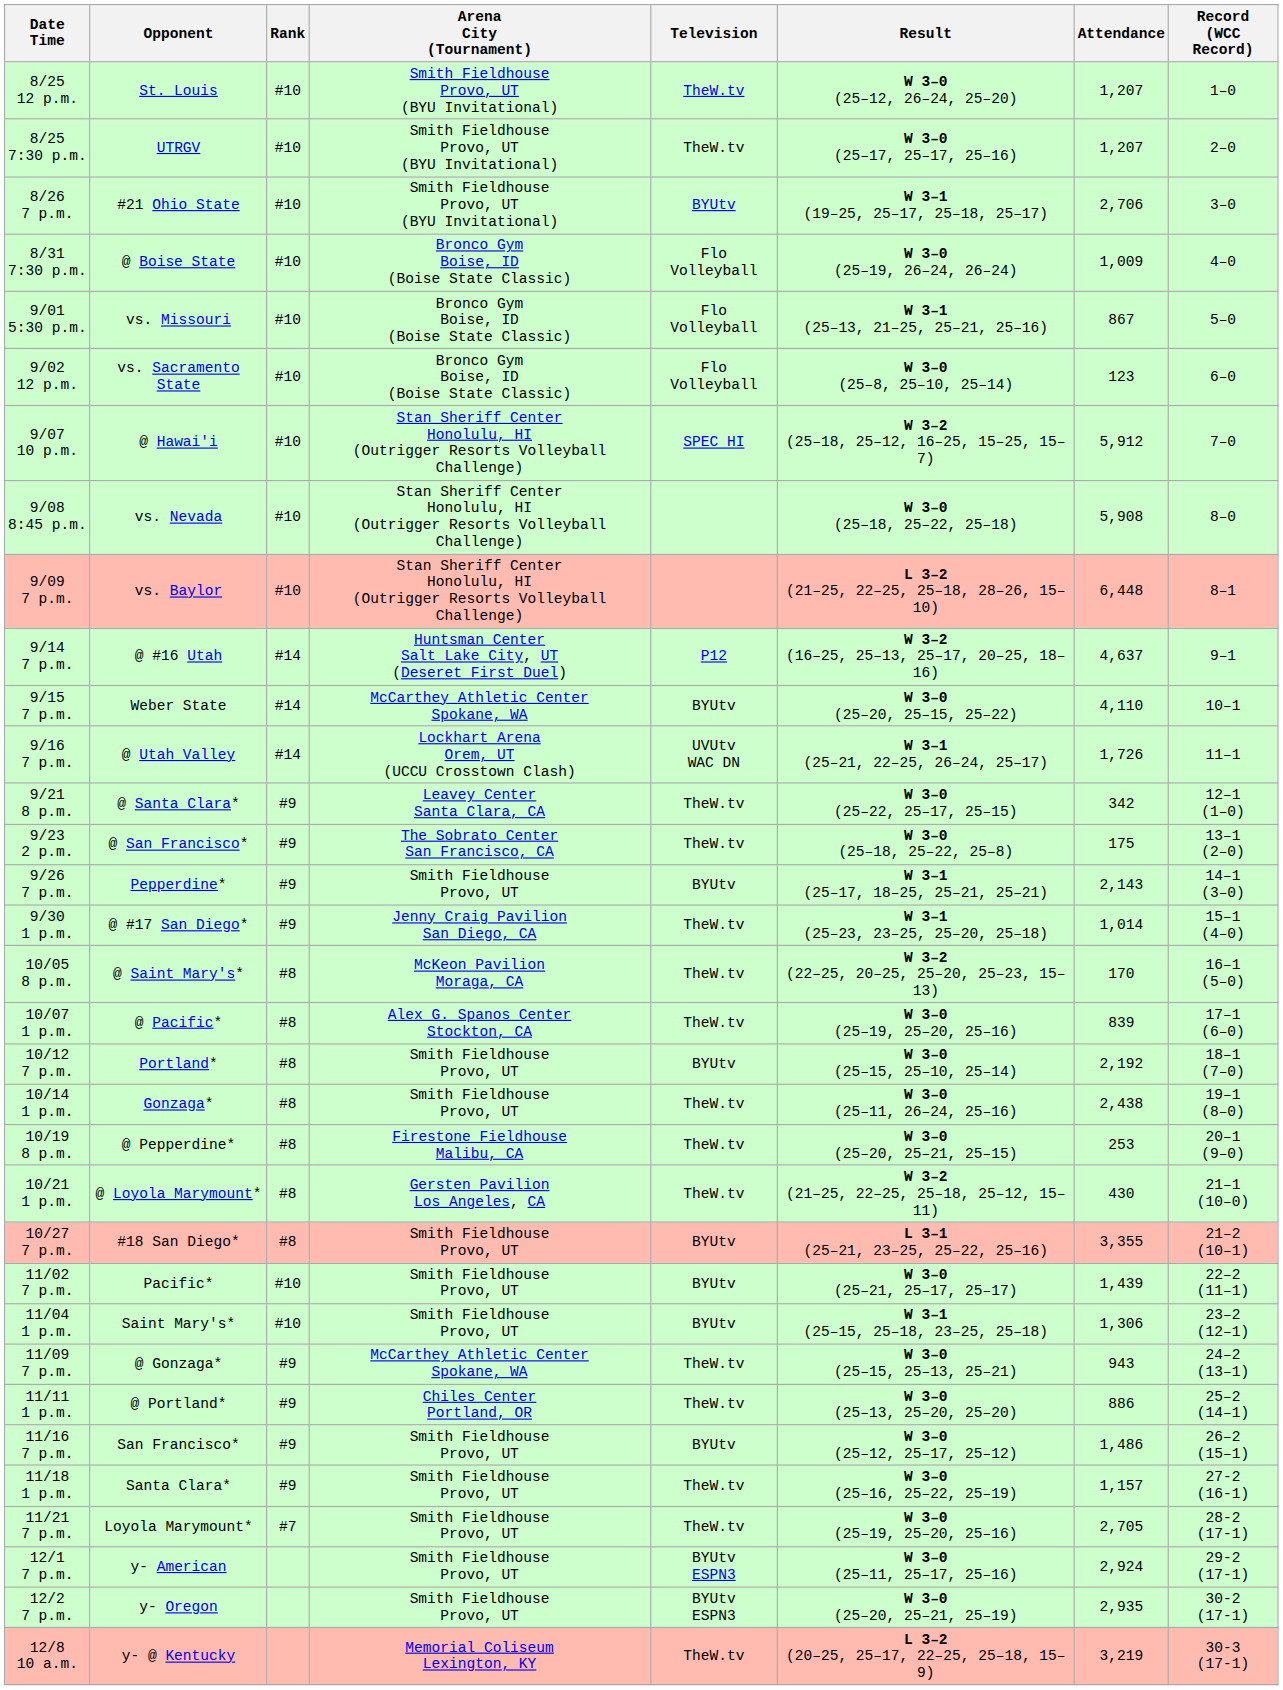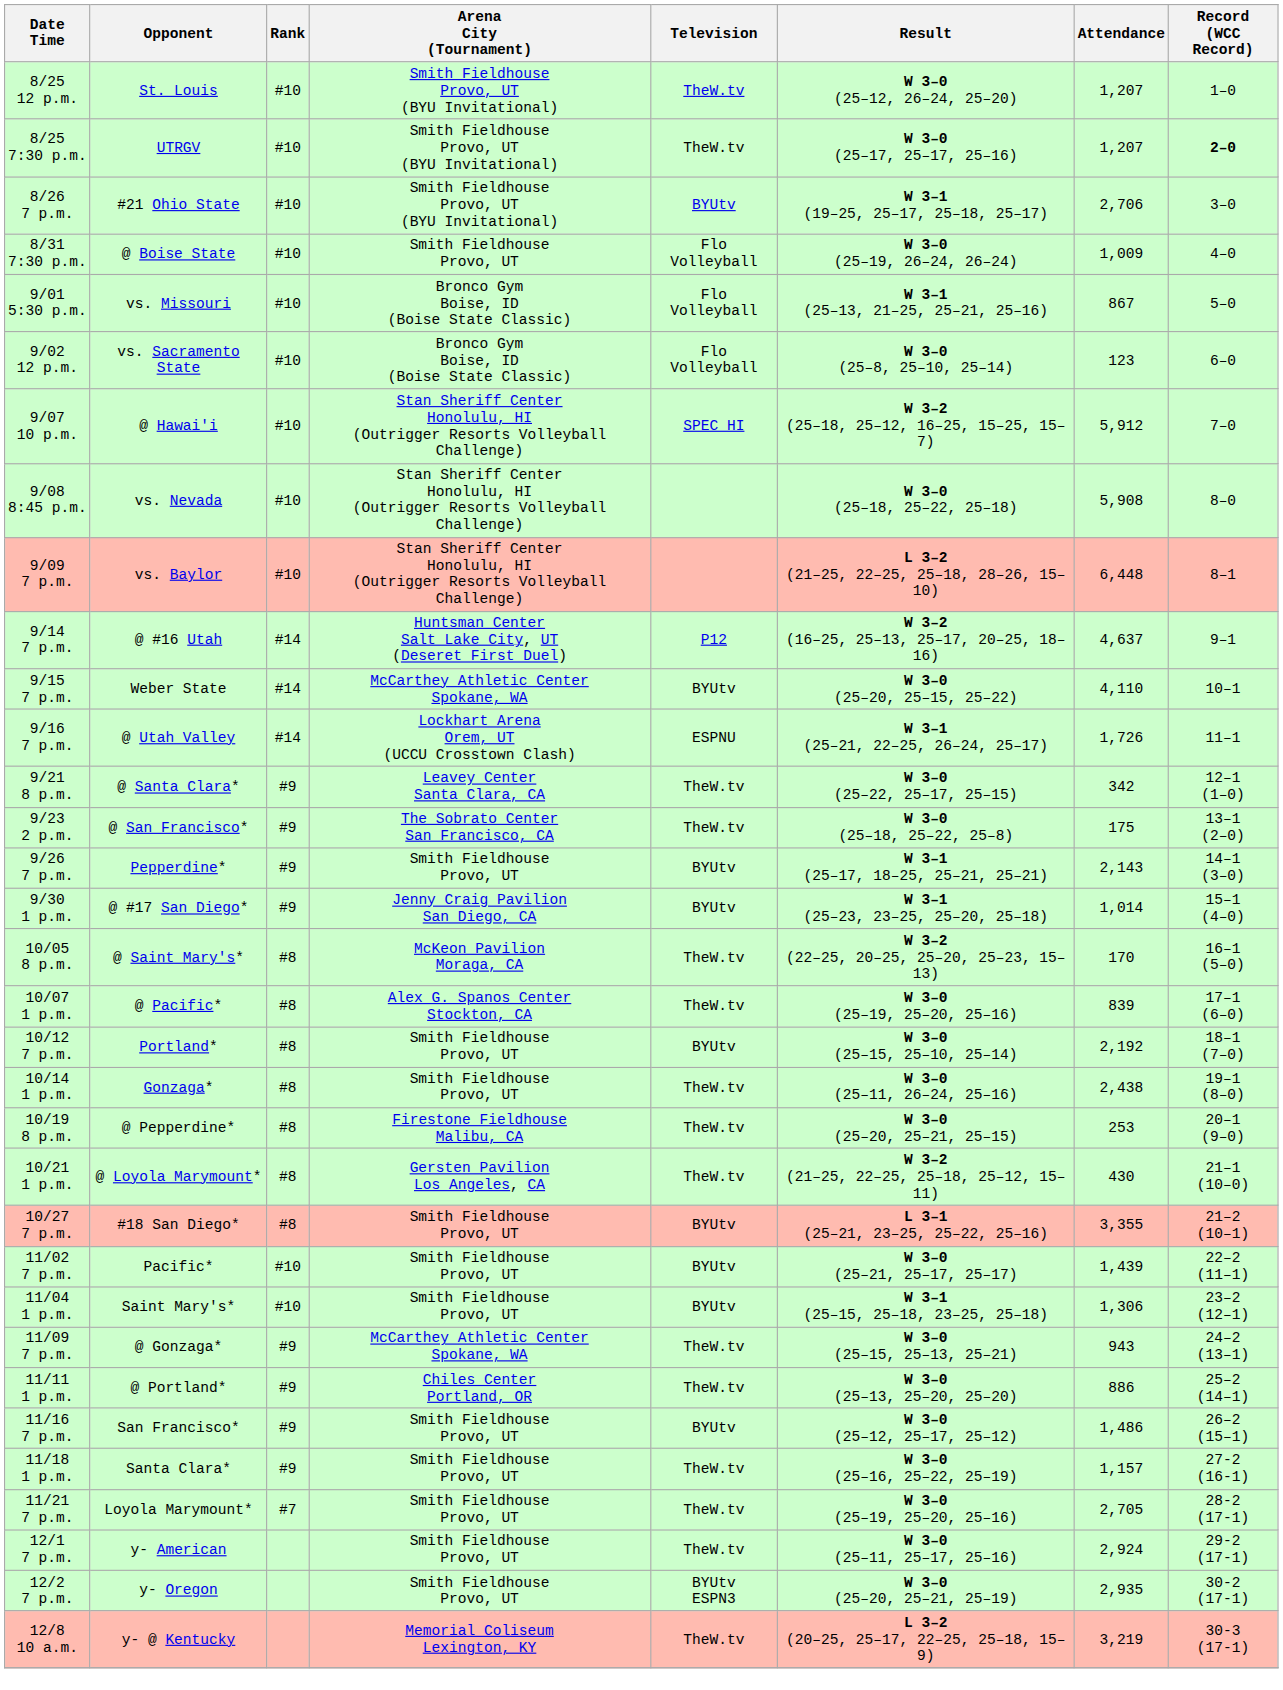8/25 7:30 p.m. | Record (WCC Record): normal -> bold
8/31 7:30 p.m. | Arena City (Tournament): Bronco Gym Boise, ID (Boise State Classic) -> Smith Fieldhouse Provo, UT
9/16 7 p.m. | Television: UVUtv WAC DN -> ESPNU
9/30 1 p.m. | Television: TheW.tv -> BYUtv
12/1 7 p.m. | Television: BYUtv ESPN3 -> TheW.tv
